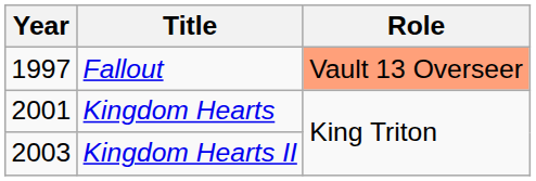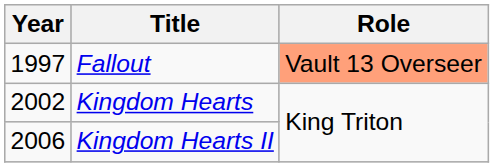Kingdom Hearts | Year: 2001 -> 2002
Kingdom Hearts II | Year: 2003 -> 2006
